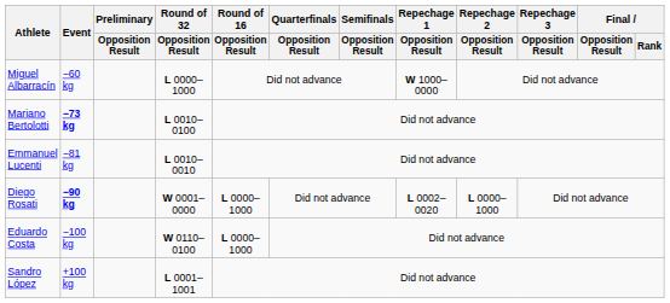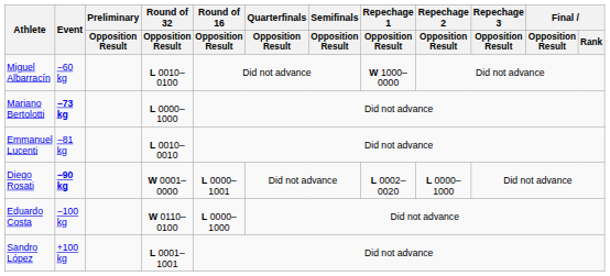Miguel Albarracín | Round of 32 / Opposition Result: L 0000–1000 -> L 0010–0100
Mariano Bertolotti | Round of 32 / Opposition Result: L 0010–0100 -> L 0000–1000
Diego Rosati | Round of 16 / Opposition Result: L 0000–1000 -> L 0000–1001
